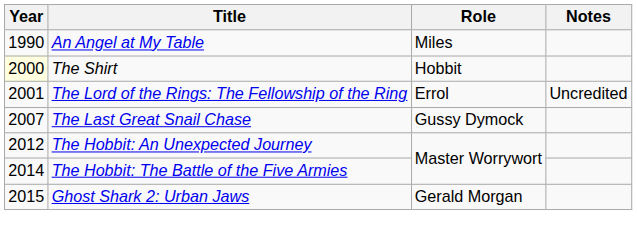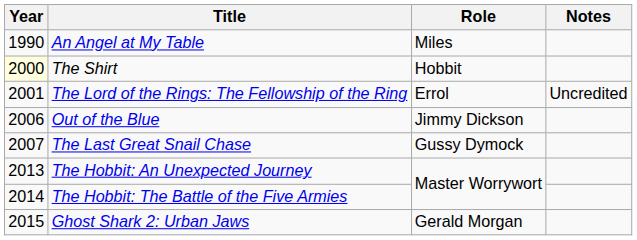+ row: 2006 | Out of the Blue | Jimmy Dickson
The Hobbit: An Unexpected Journey | Year: 2012 -> 2013
